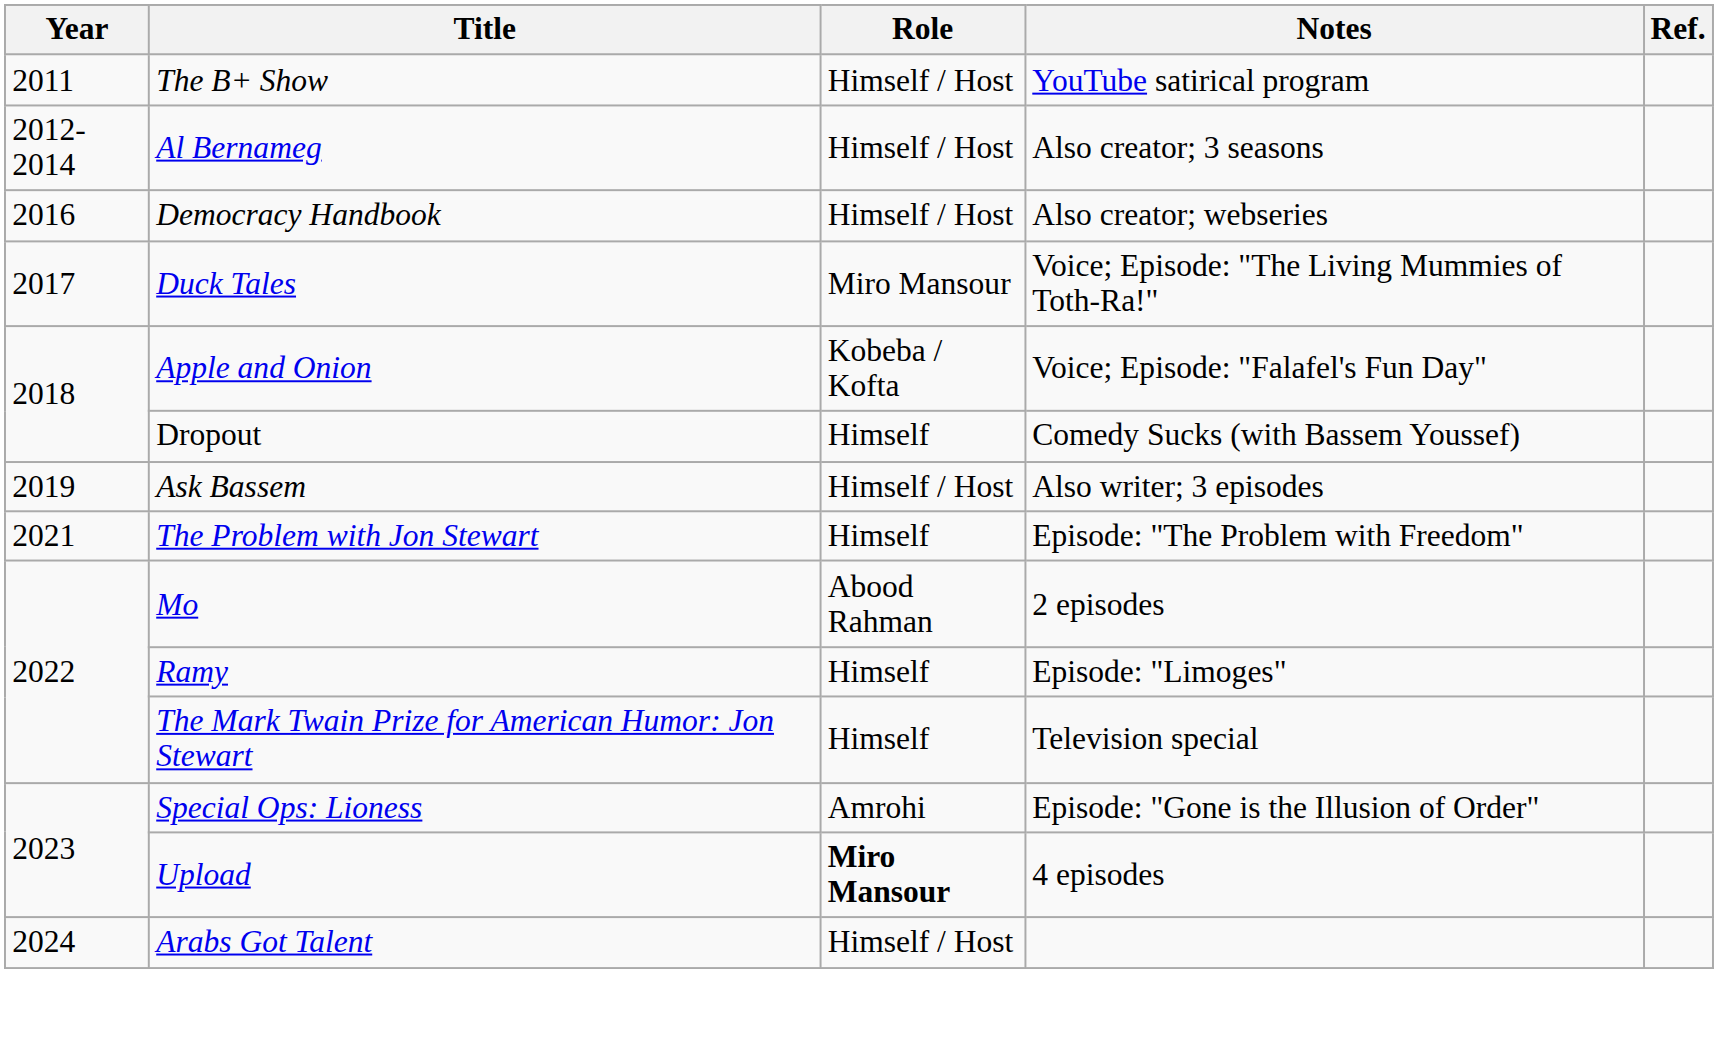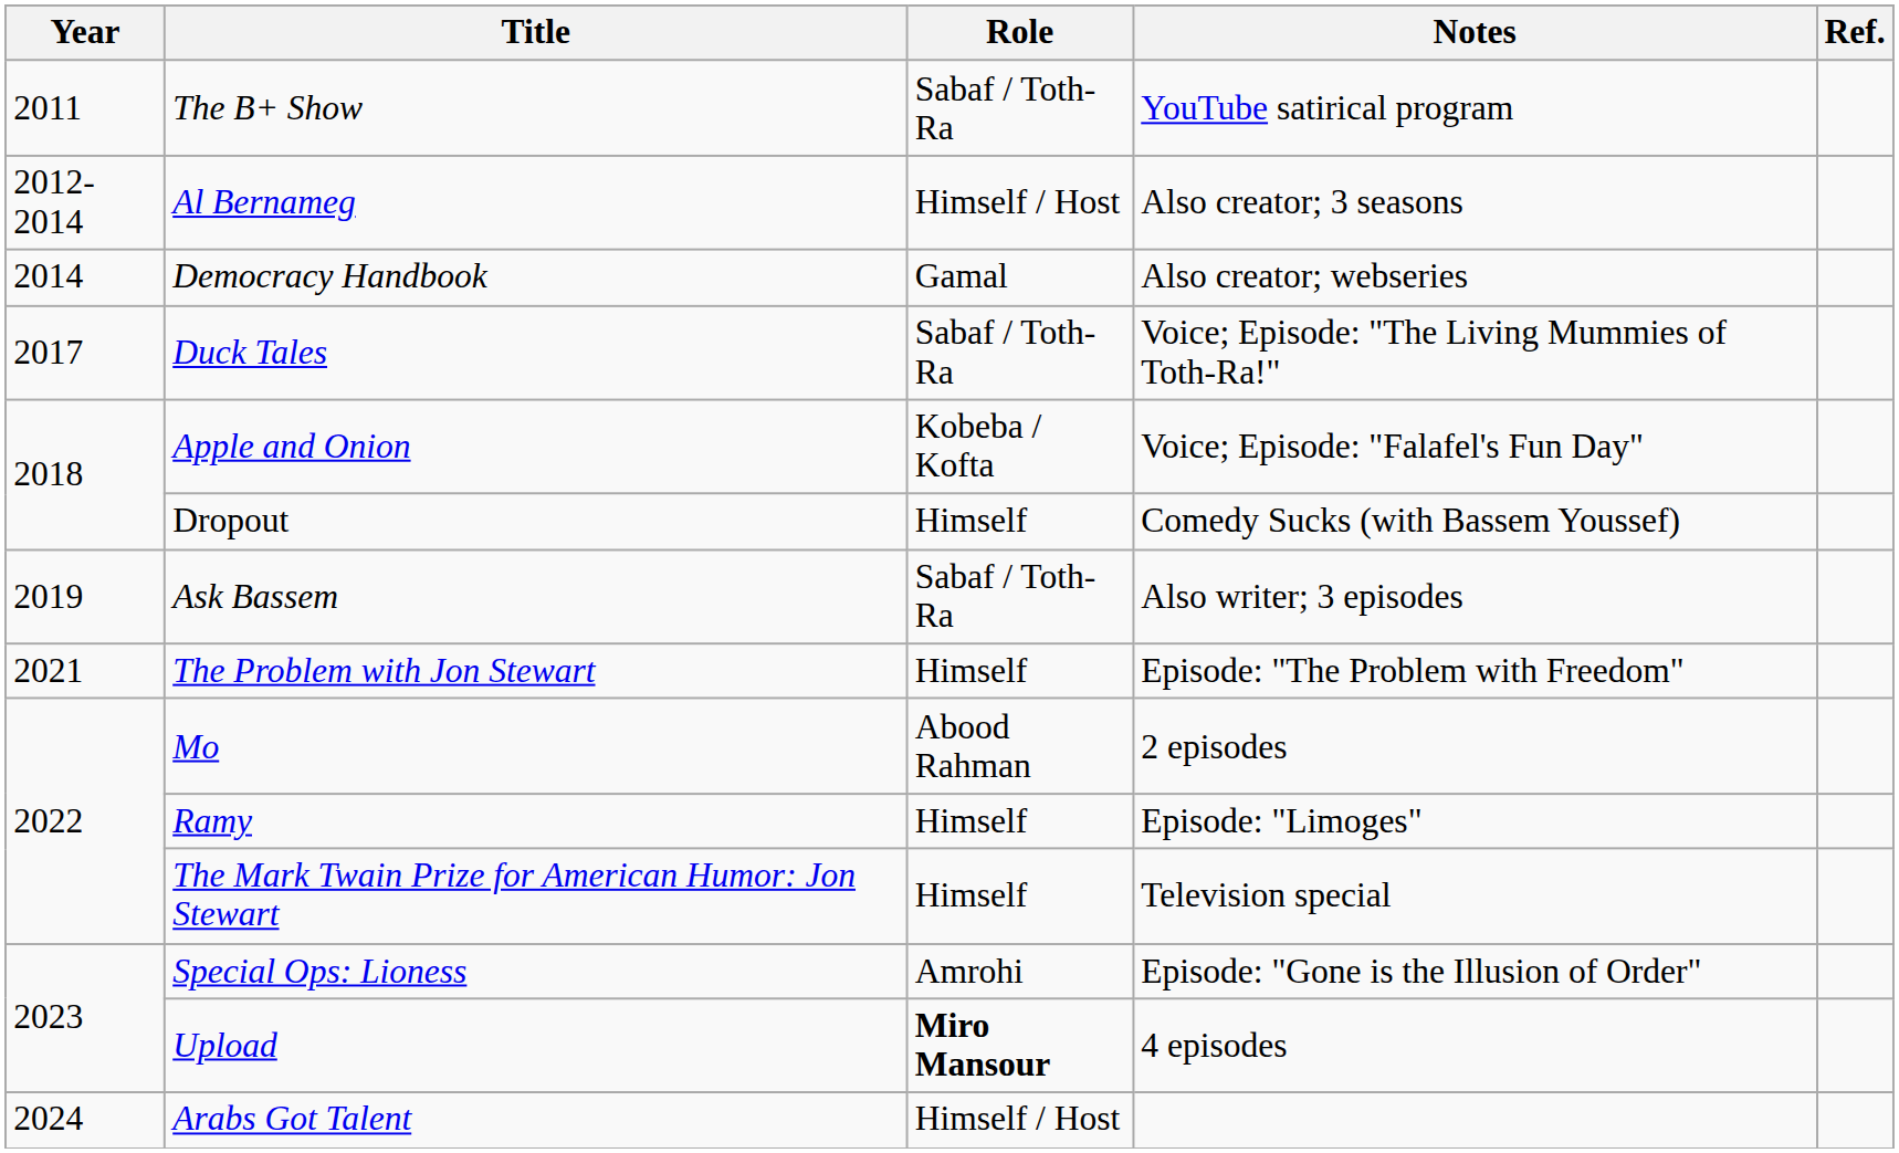The B+ Show | Role: Himself / Host -> Sabaf / Toth-Ra
Democracy Handbook | Year: 2016 -> 2014
Democracy Handbook | Role: Himself / Host -> Gamal
Duck Tales | Role: Miro Mansour -> Sabaf / Toth-Ra
Ask Bassem | Role: Himself / Host -> Sabaf / Toth-Ra
